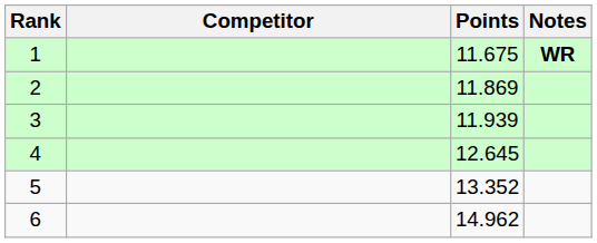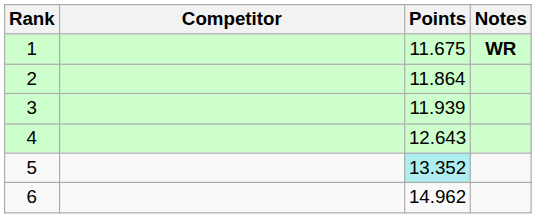2 | Points: 11.869 -> 11.864
4 | Points: 12.645 -> 12.643
5 | Points: no background -> paleturquoise background
